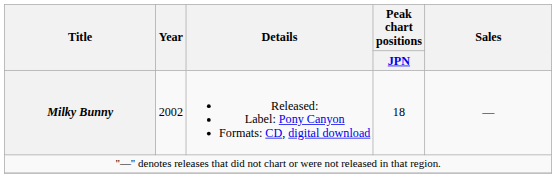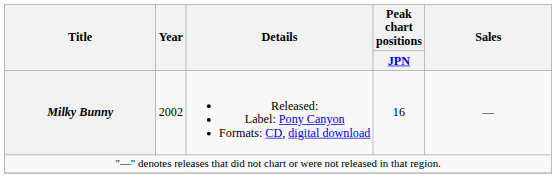Milky Bunny | Peak chart positions / JPN: 18 -> 16
